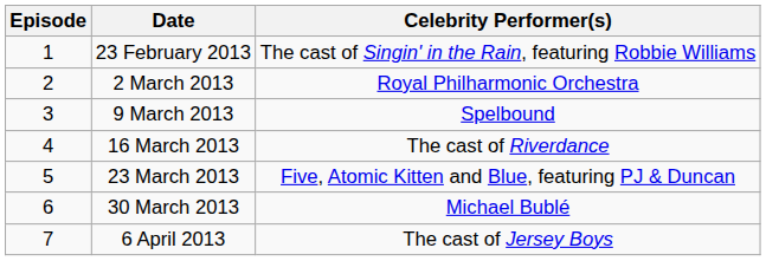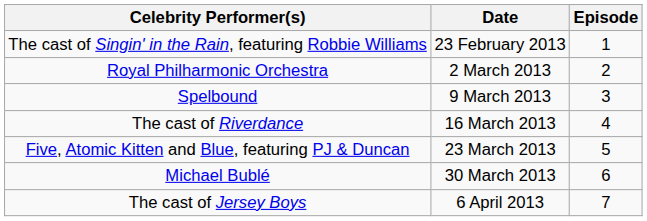columns swapped: Episode <-> Celebrity Performer(s)
